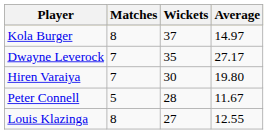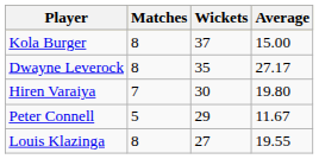Kola Burger | Average: 14.97 -> 15.00
Dwayne Leverock | Matches: 7 -> 8
Peter Connell | Wickets: 28 -> 29
Louis Klazinga | Average: 12.55 -> 19.55
